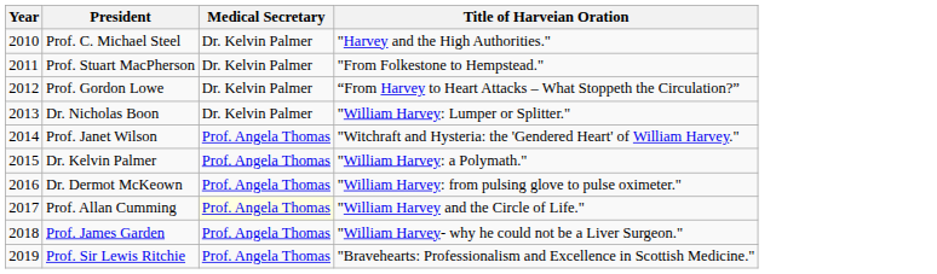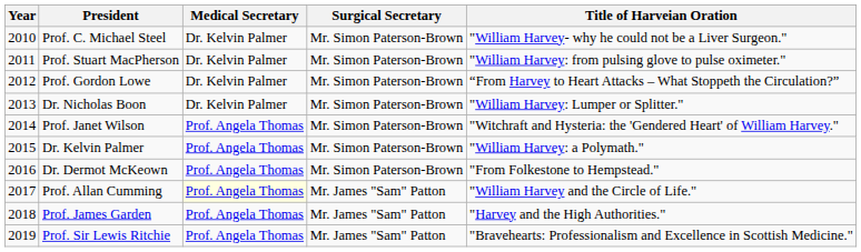+ column: Surgical Secretary | Mr. Simon Paterson-Brown | Mr. Simon Paterson-Brown | Mr. Simon Paterson-Brown | Mr. Simon Paterson-Brown | Mr. Simon Paterson-Brown | Mr. Simon Paterson-Brown | Mr. Simon Paterson-Brown | Mr. James "Sam" Patton | Mr. James "Sam" Patton | Mr. James "Sam" Patton
Prof. C. Michael Steel | Title of Harveian Oration: "Harvey and the High Authorities." -> "William Harvey- why he could not be a Liver Surgeon."
Prof. Stuart MacPherson | Title of Harveian Oration: "From Folkestone to Hempstead." -> "William Harvey: from pulsing glove to pulse oximeter."
Dr. Dermot McKeown | Title of Harveian Oration: "William Harvey: from pulsing glove to pulse oximeter." -> "From Folkestone to Hempstead."
Prof. James Garden | Title of Harveian Oration: "William Harvey- why he could not be a Liver Surgeon." -> "Harvey and the High Authorities."
